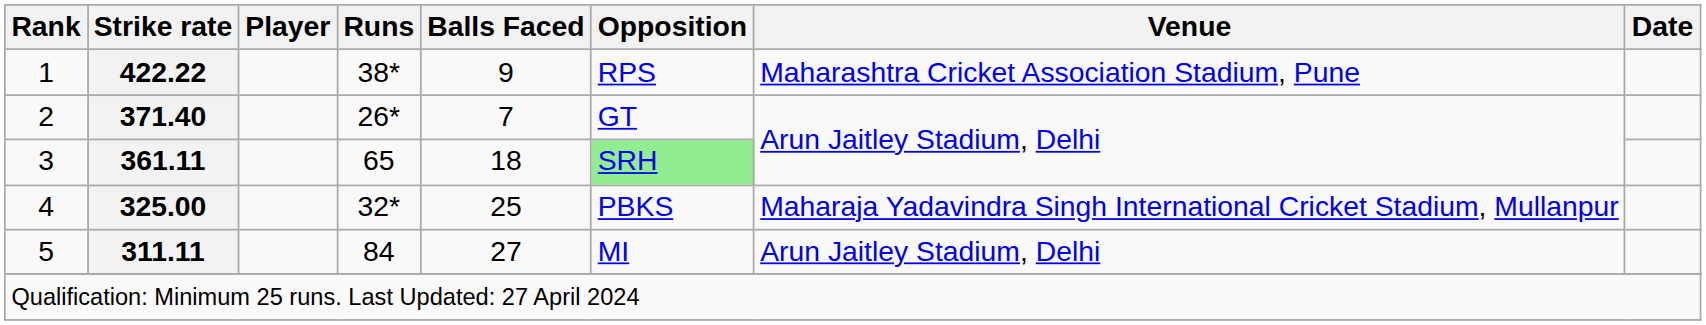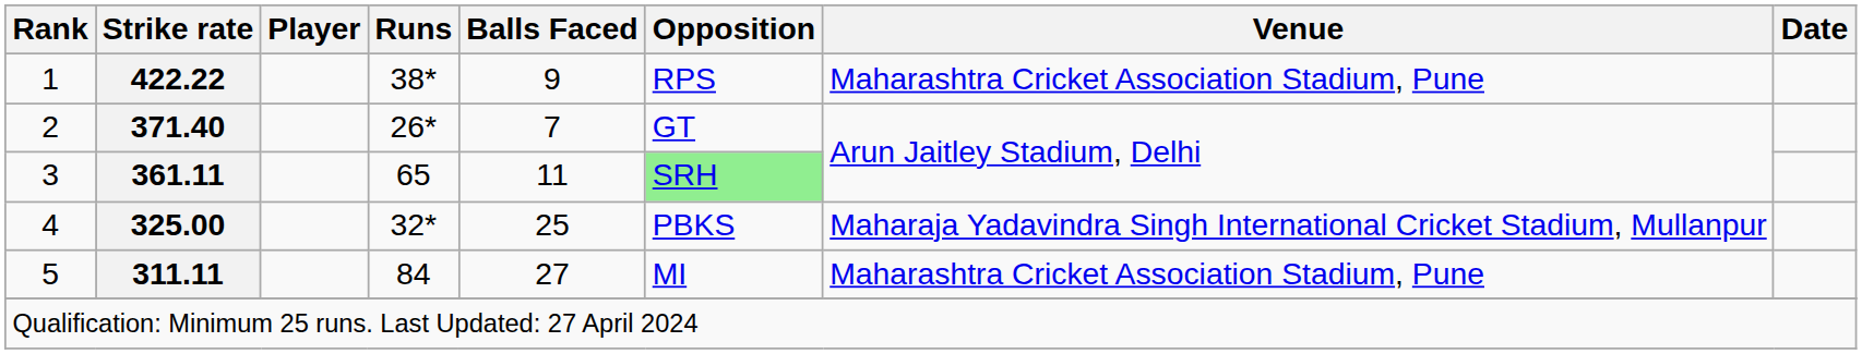3 | Balls Faced: 18 -> 11
5 | Venue: Arun Jaitley Stadium, Delhi -> Maharashtra Cricket Association Stadium, Pune
